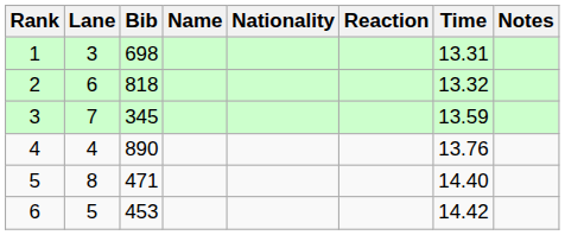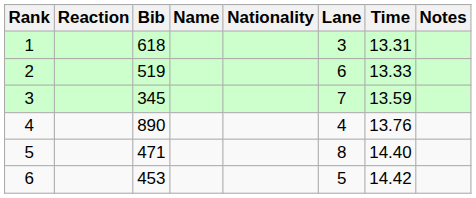columns swapped: Lane <-> Reaction
1 | Bib: 698 -> 618
2 | Bib: 818 -> 519
2 | Time: 13.32 -> 13.33
